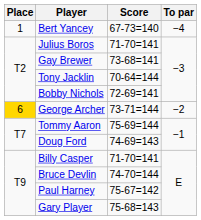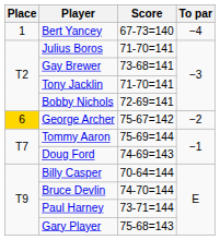Tony Jacklin | Score: 70-64=144 -> 71-70=141
George Archer | Score: 73-71=144 -> 75-67=142
Billy Casper | Score: 71-70=141 -> 70-64=144
Paul Harney | Score: 75-67=142 -> 73-71=144
